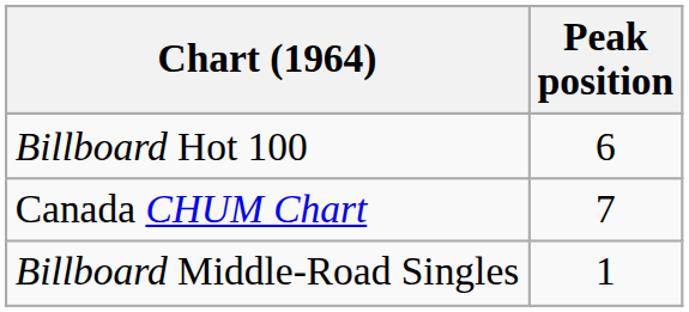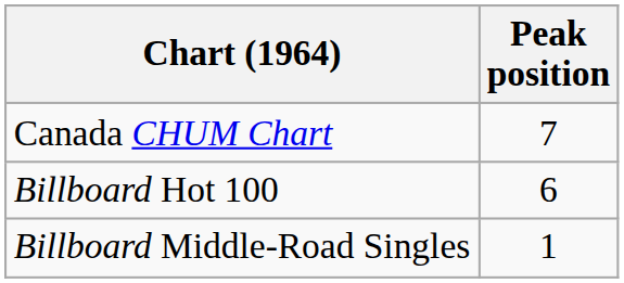rows swapped: Canada CHUM Chart <-> Billboard Hot 100
